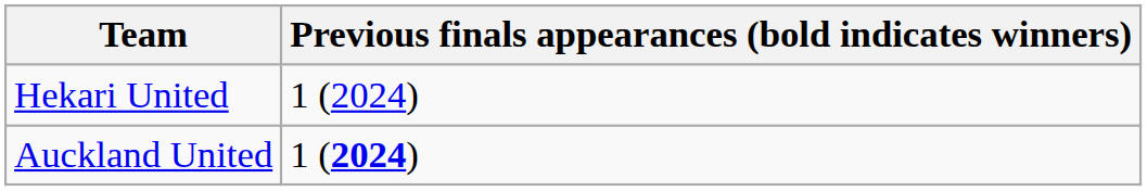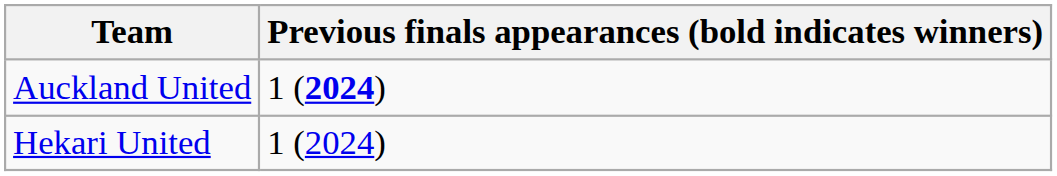rows swapped: Hekari United <-> Auckland United
